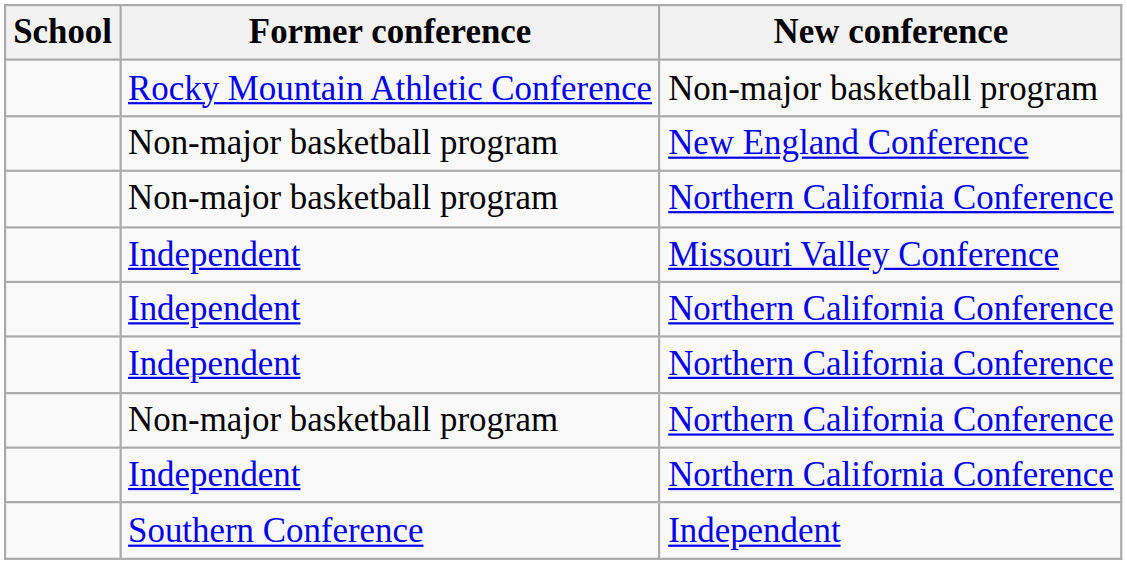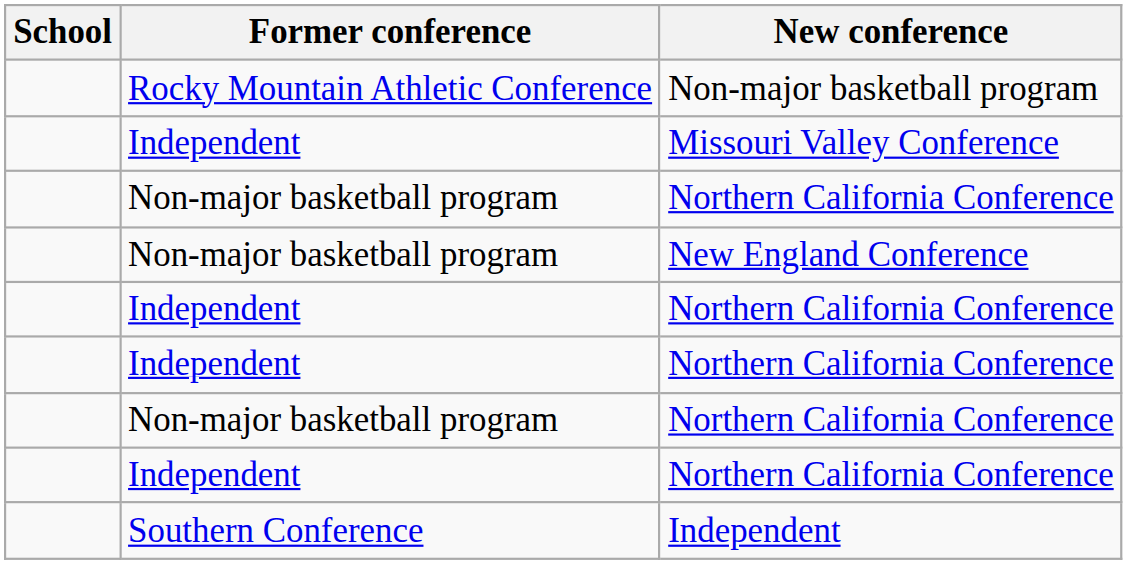rows swapped: New England Conference <-> Missouri Valley Conference
